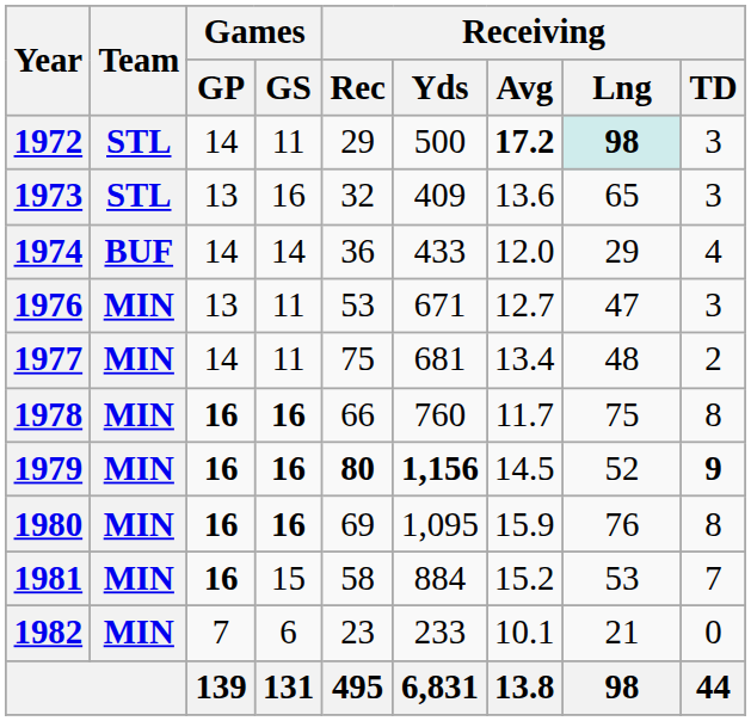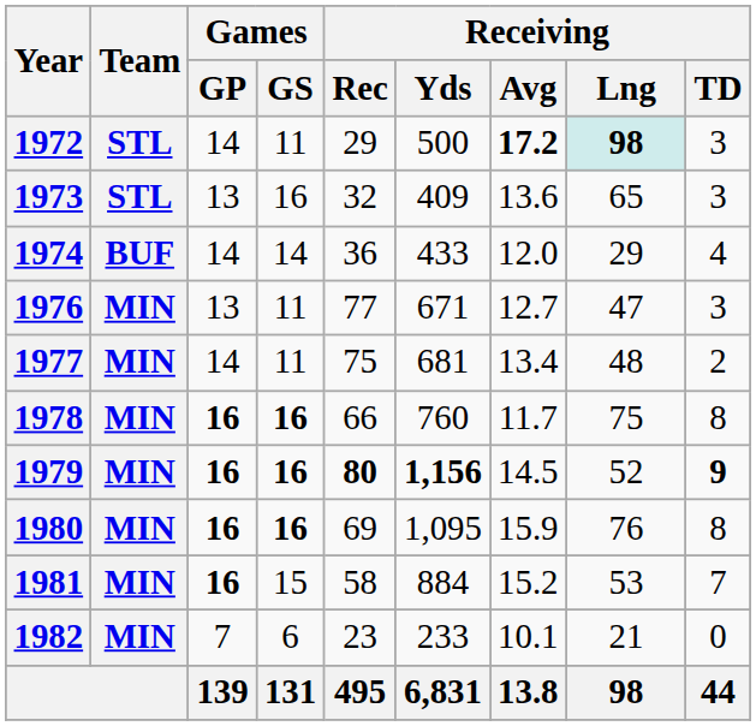1976 | Receiving / Rec: 53 -> 77
